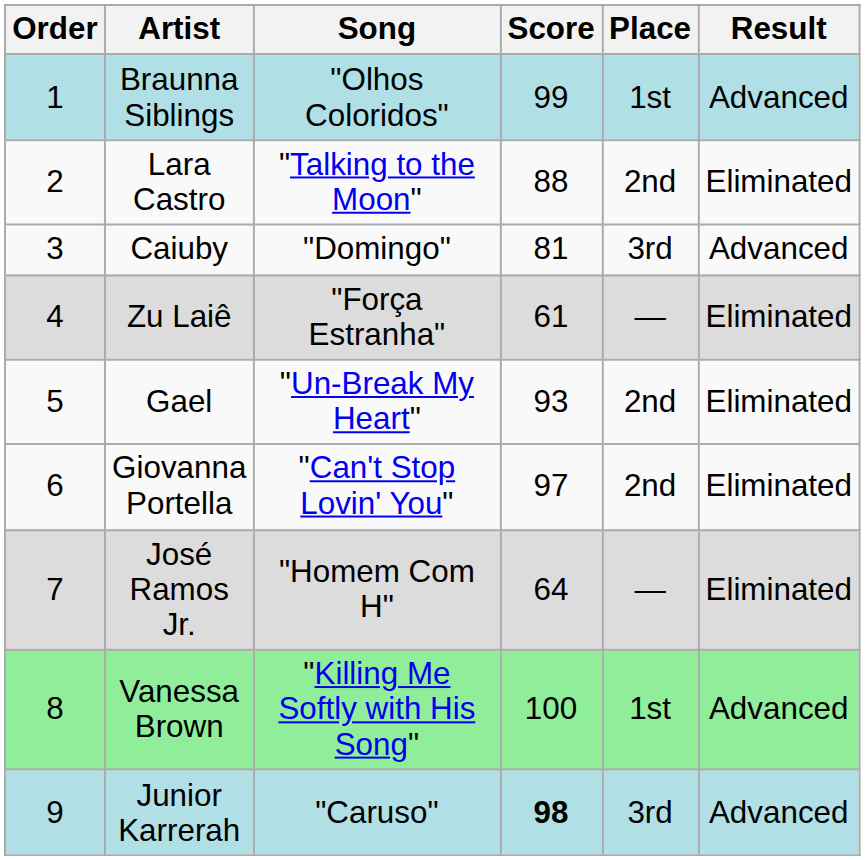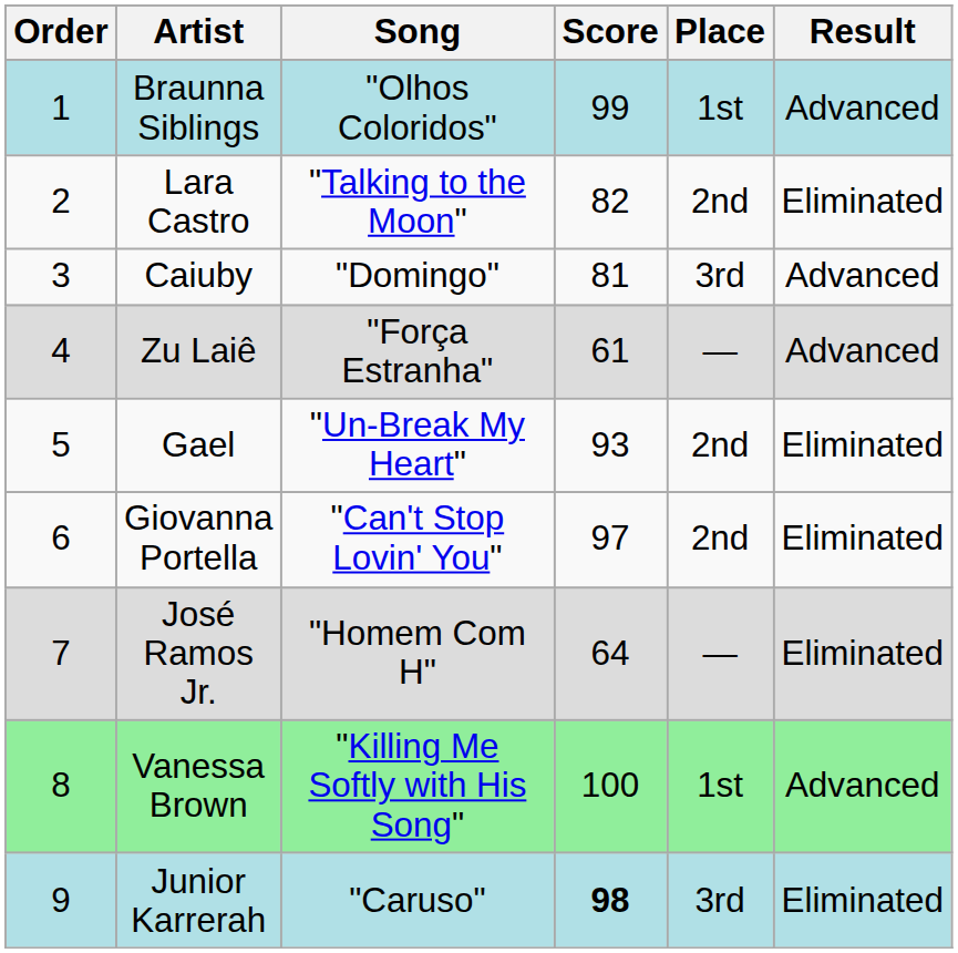Lara Castro | Score: 88 -> 82
Zu Laiê | Result: Eliminated -> Advanced
Junior Karrerah | Result: Advanced -> Eliminated
